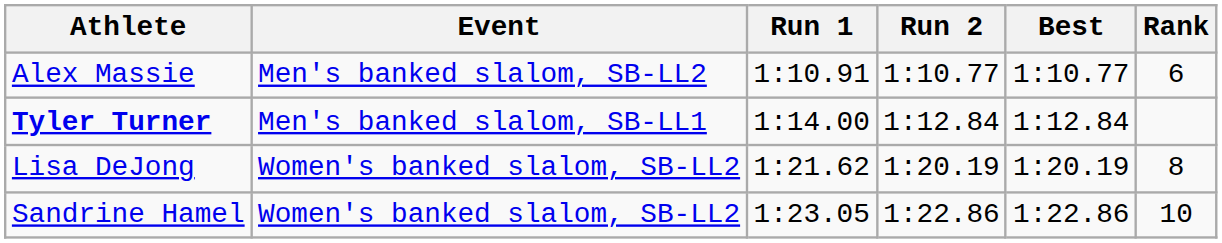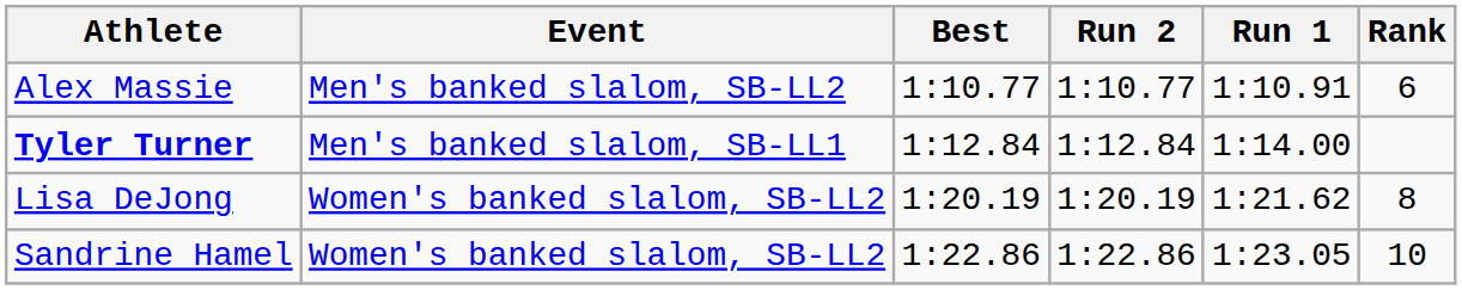columns swapped: Run 1 <-> Best
